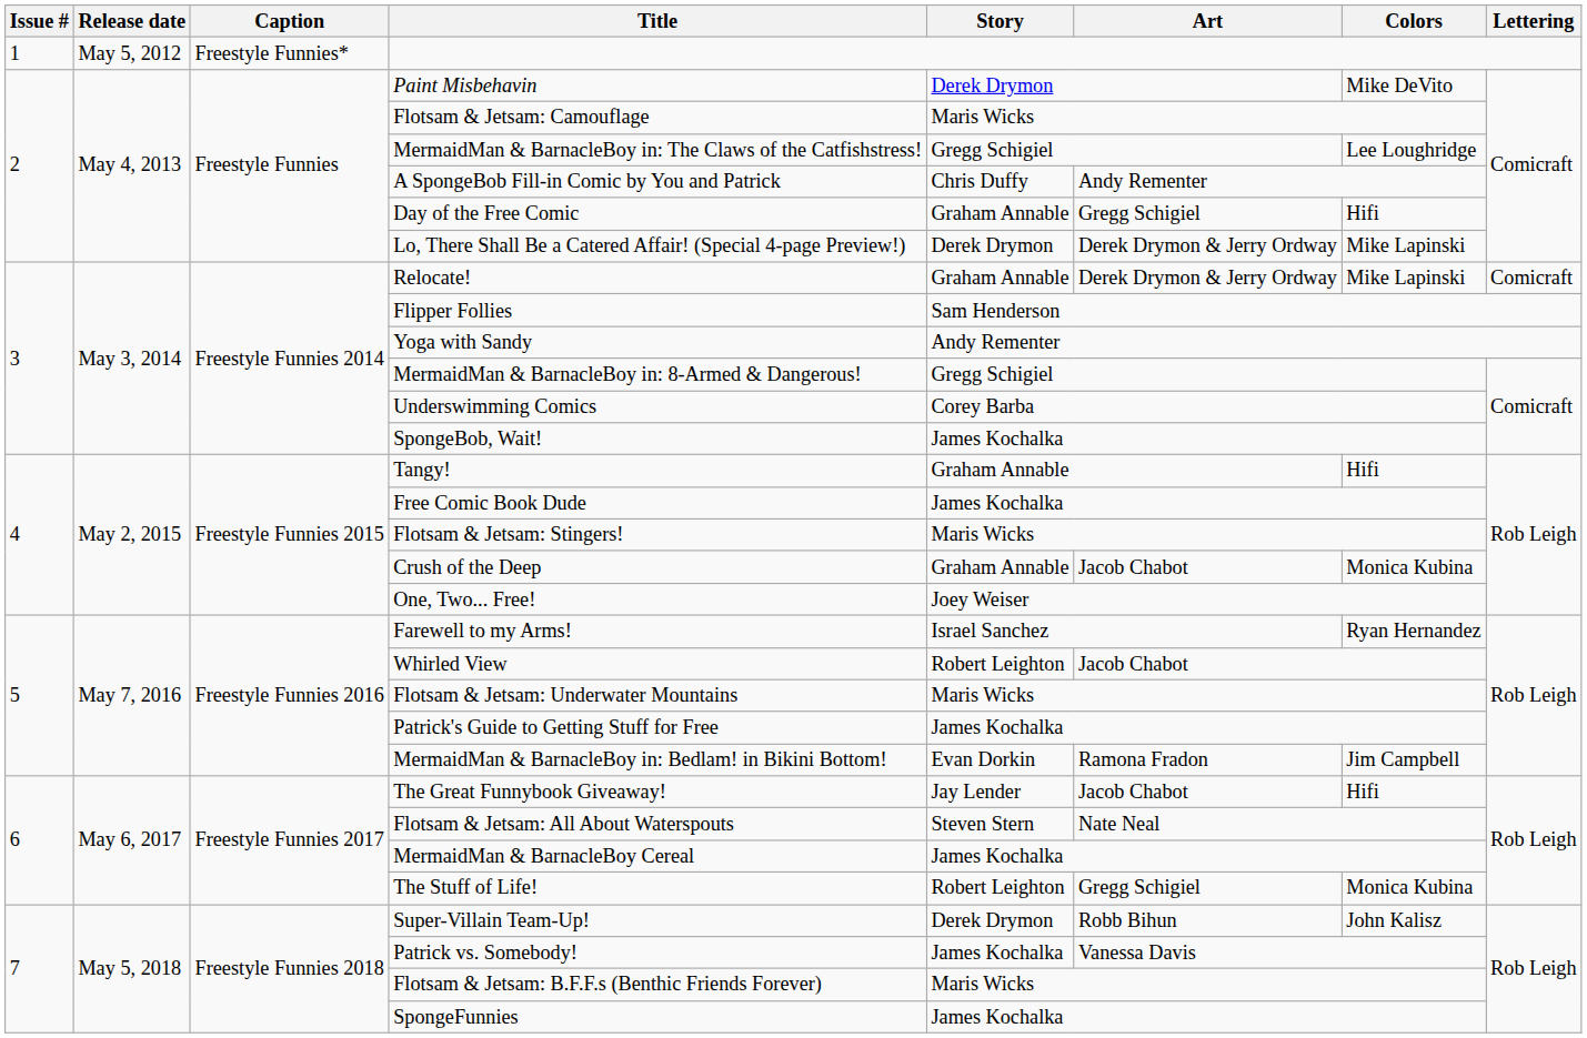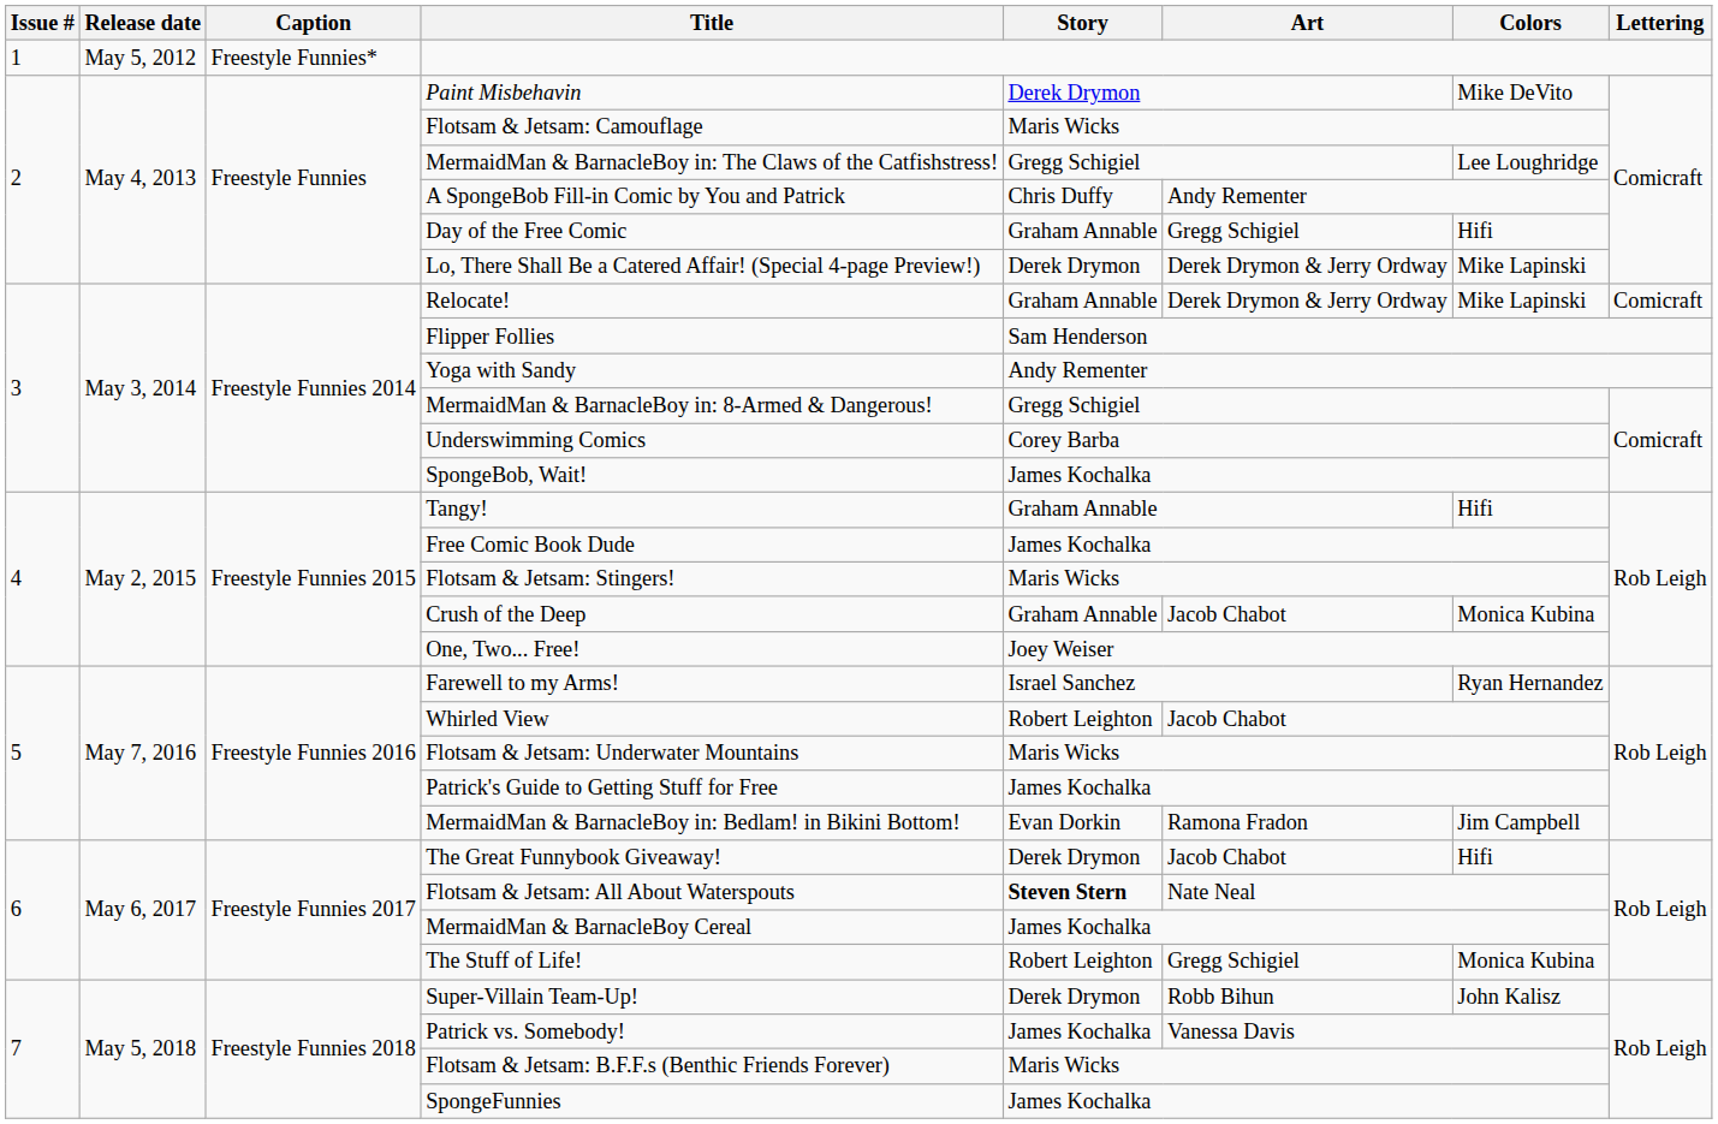The Great Funnybook Giveaway! | Story: Jay Lender -> Derek Drymon
Flotsam & Jetsam: All About Waterspouts | Story: normal -> bold
